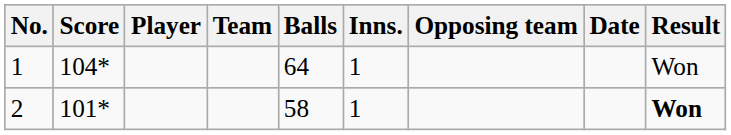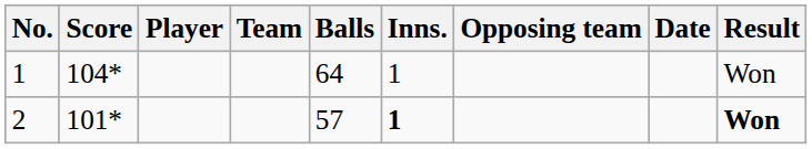2 | Balls: 58 -> 57
2 | Inns.: normal -> bold
